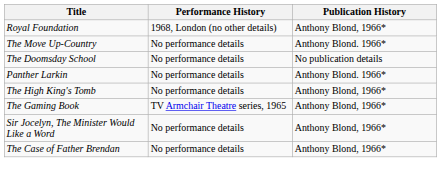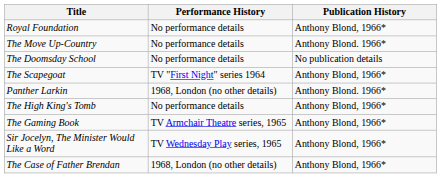Royal Foundation | Performance History: 1968, London (no other details) -> No performance details
+ row: The Scapegoat | TV "First Night" series 1964 | Anthony Blond, 1966*
Panther Larkin | Performance History: No performance details -> 1968, London (no other details)
Sir Jocelyn, The Minister Would Like a Word | Performance History: No performance details -> TV Wednesday Play series, 1965
The Case of Father Brendan | Performance History: No performance details -> 1968, London (no other details)
